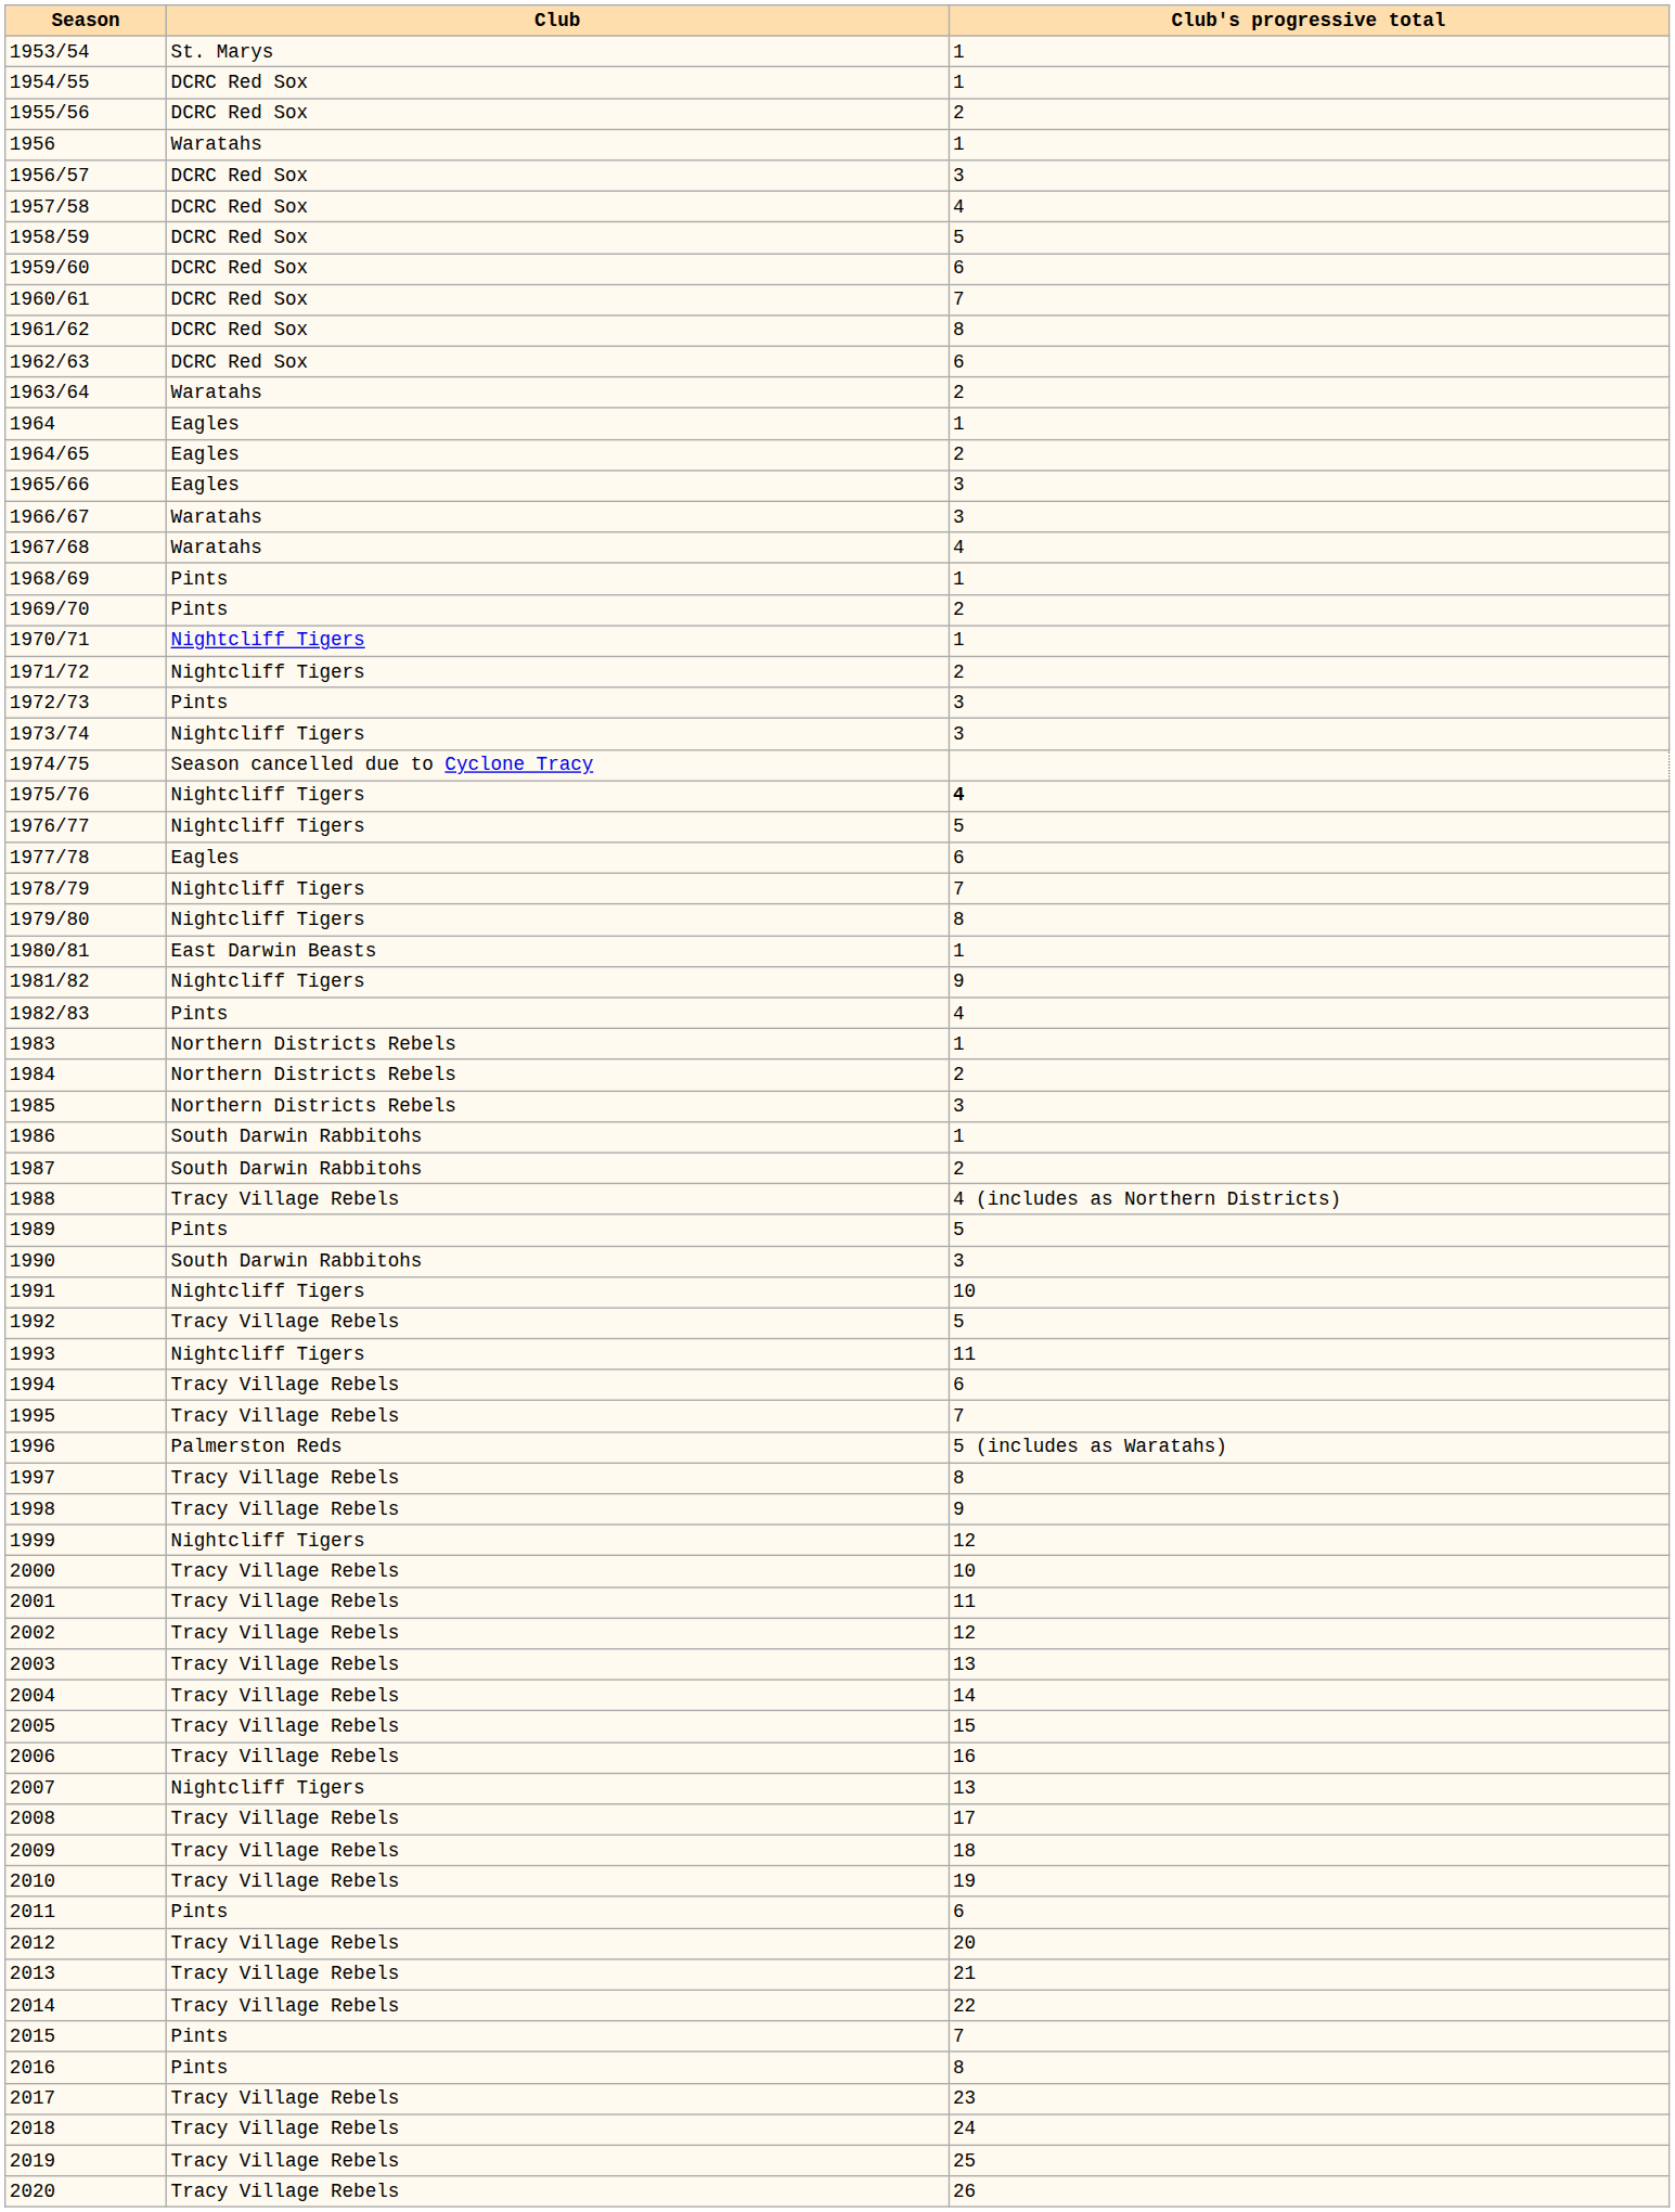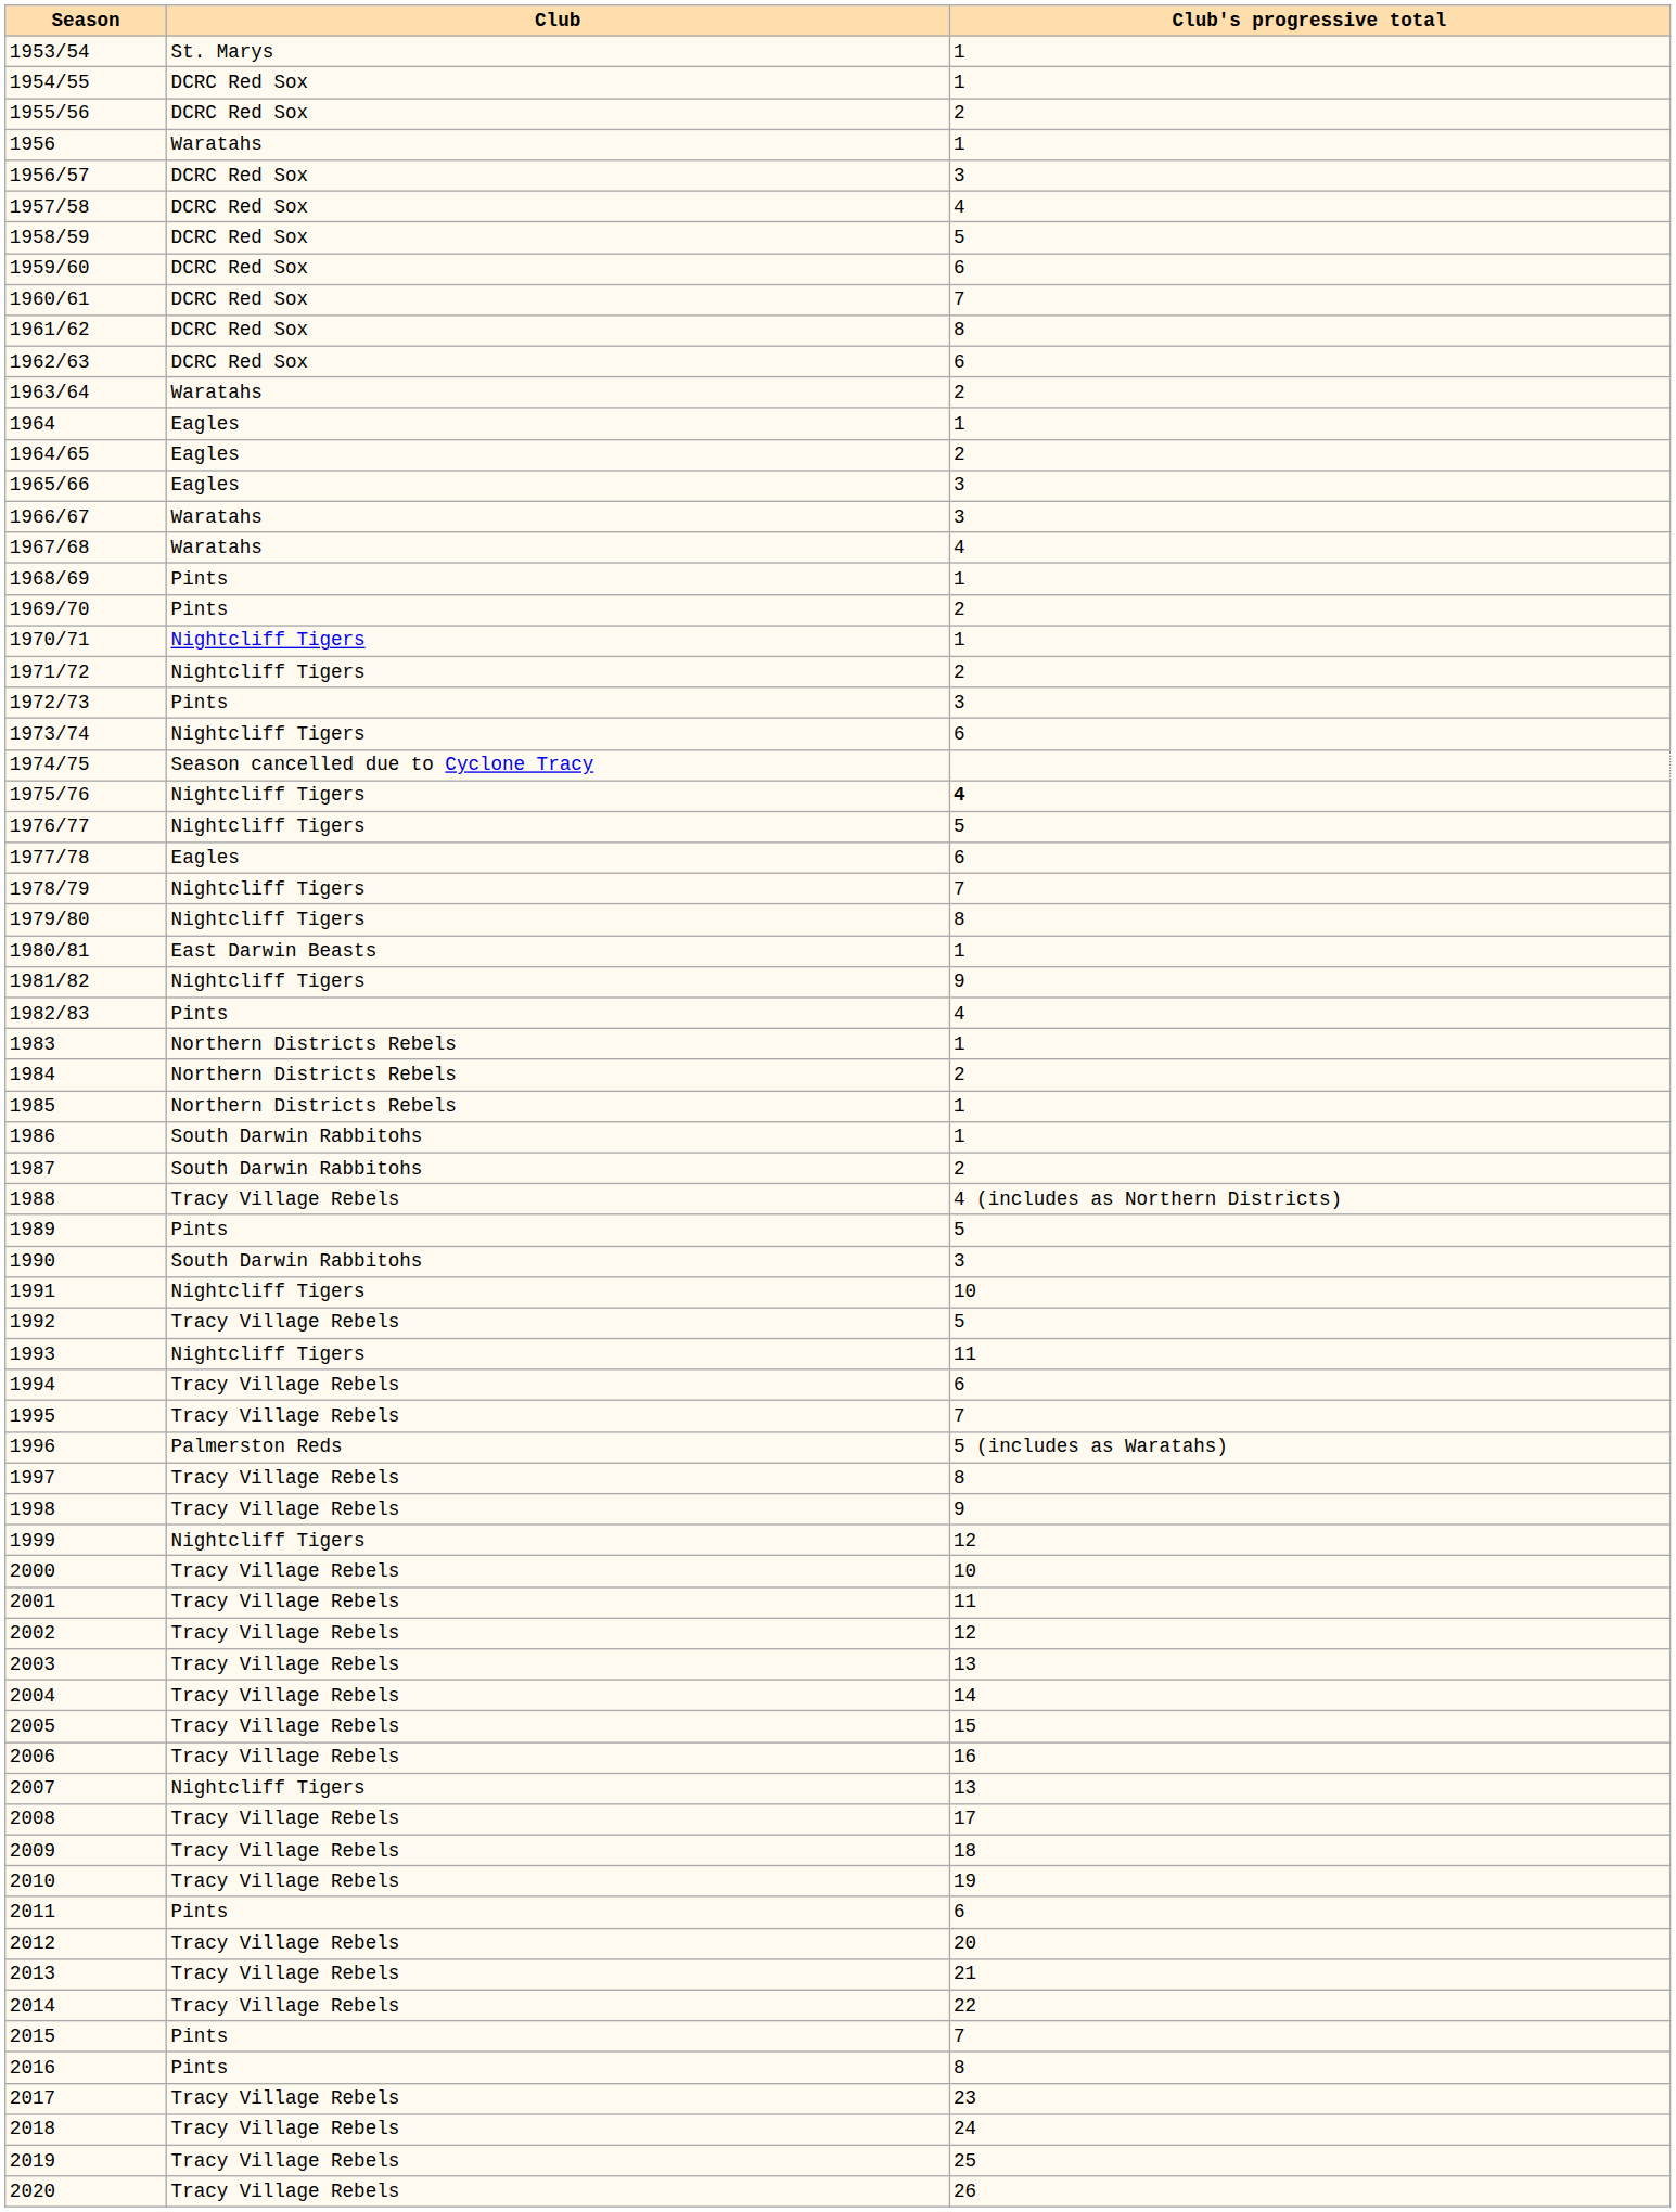1973/74 | Club's progressive total: 3 -> 6
1985 | Club's progressive total: 3 -> 1
